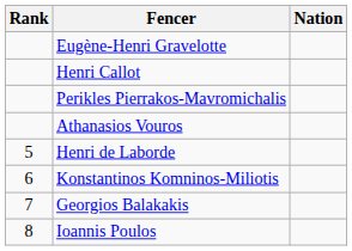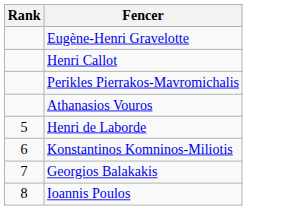- column: Nation
